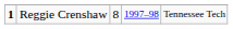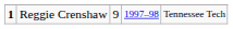Reggie Crenshaw | column 3: 8 -> 9
